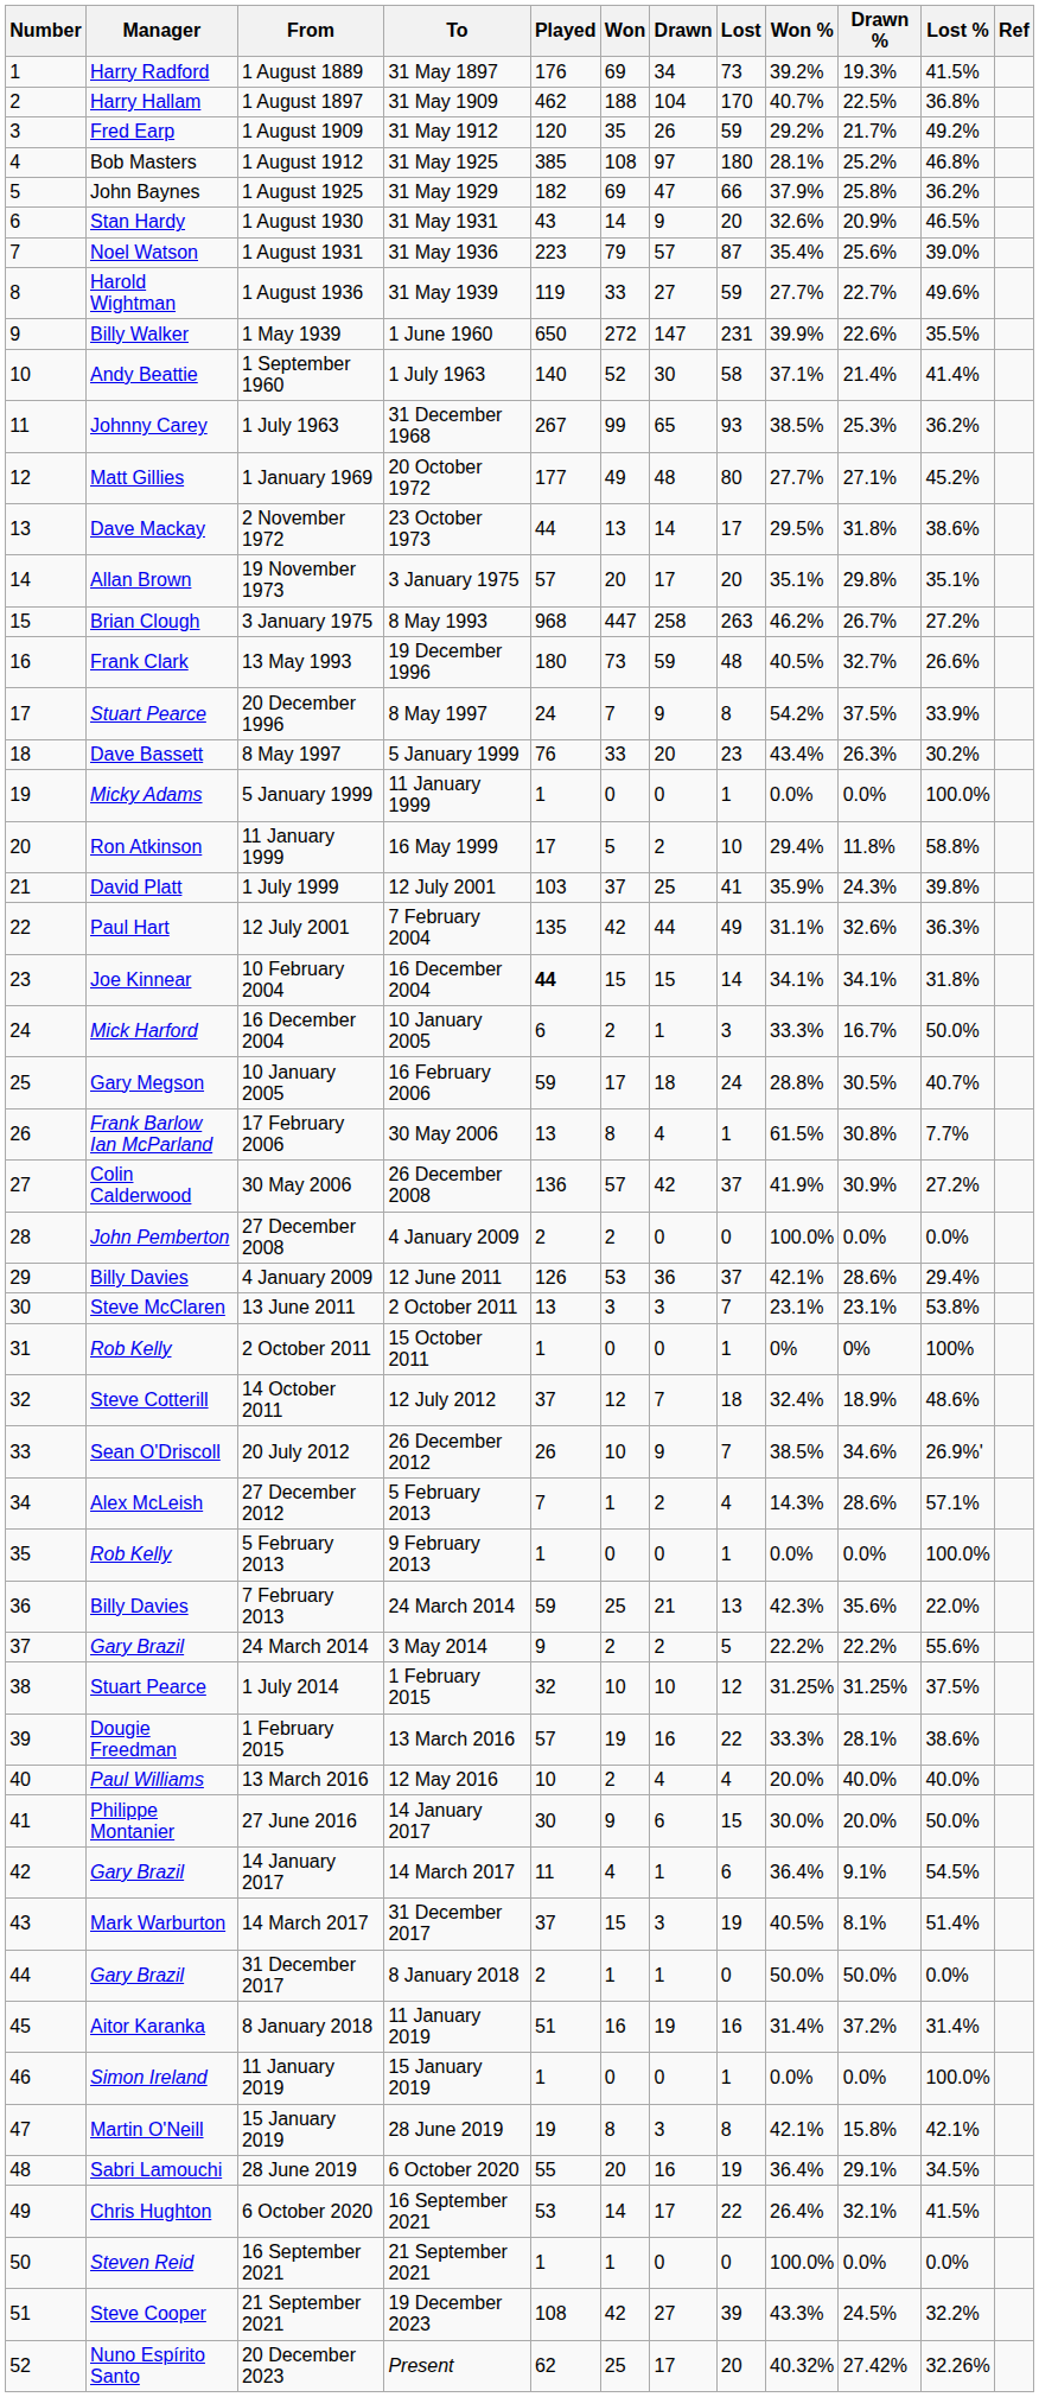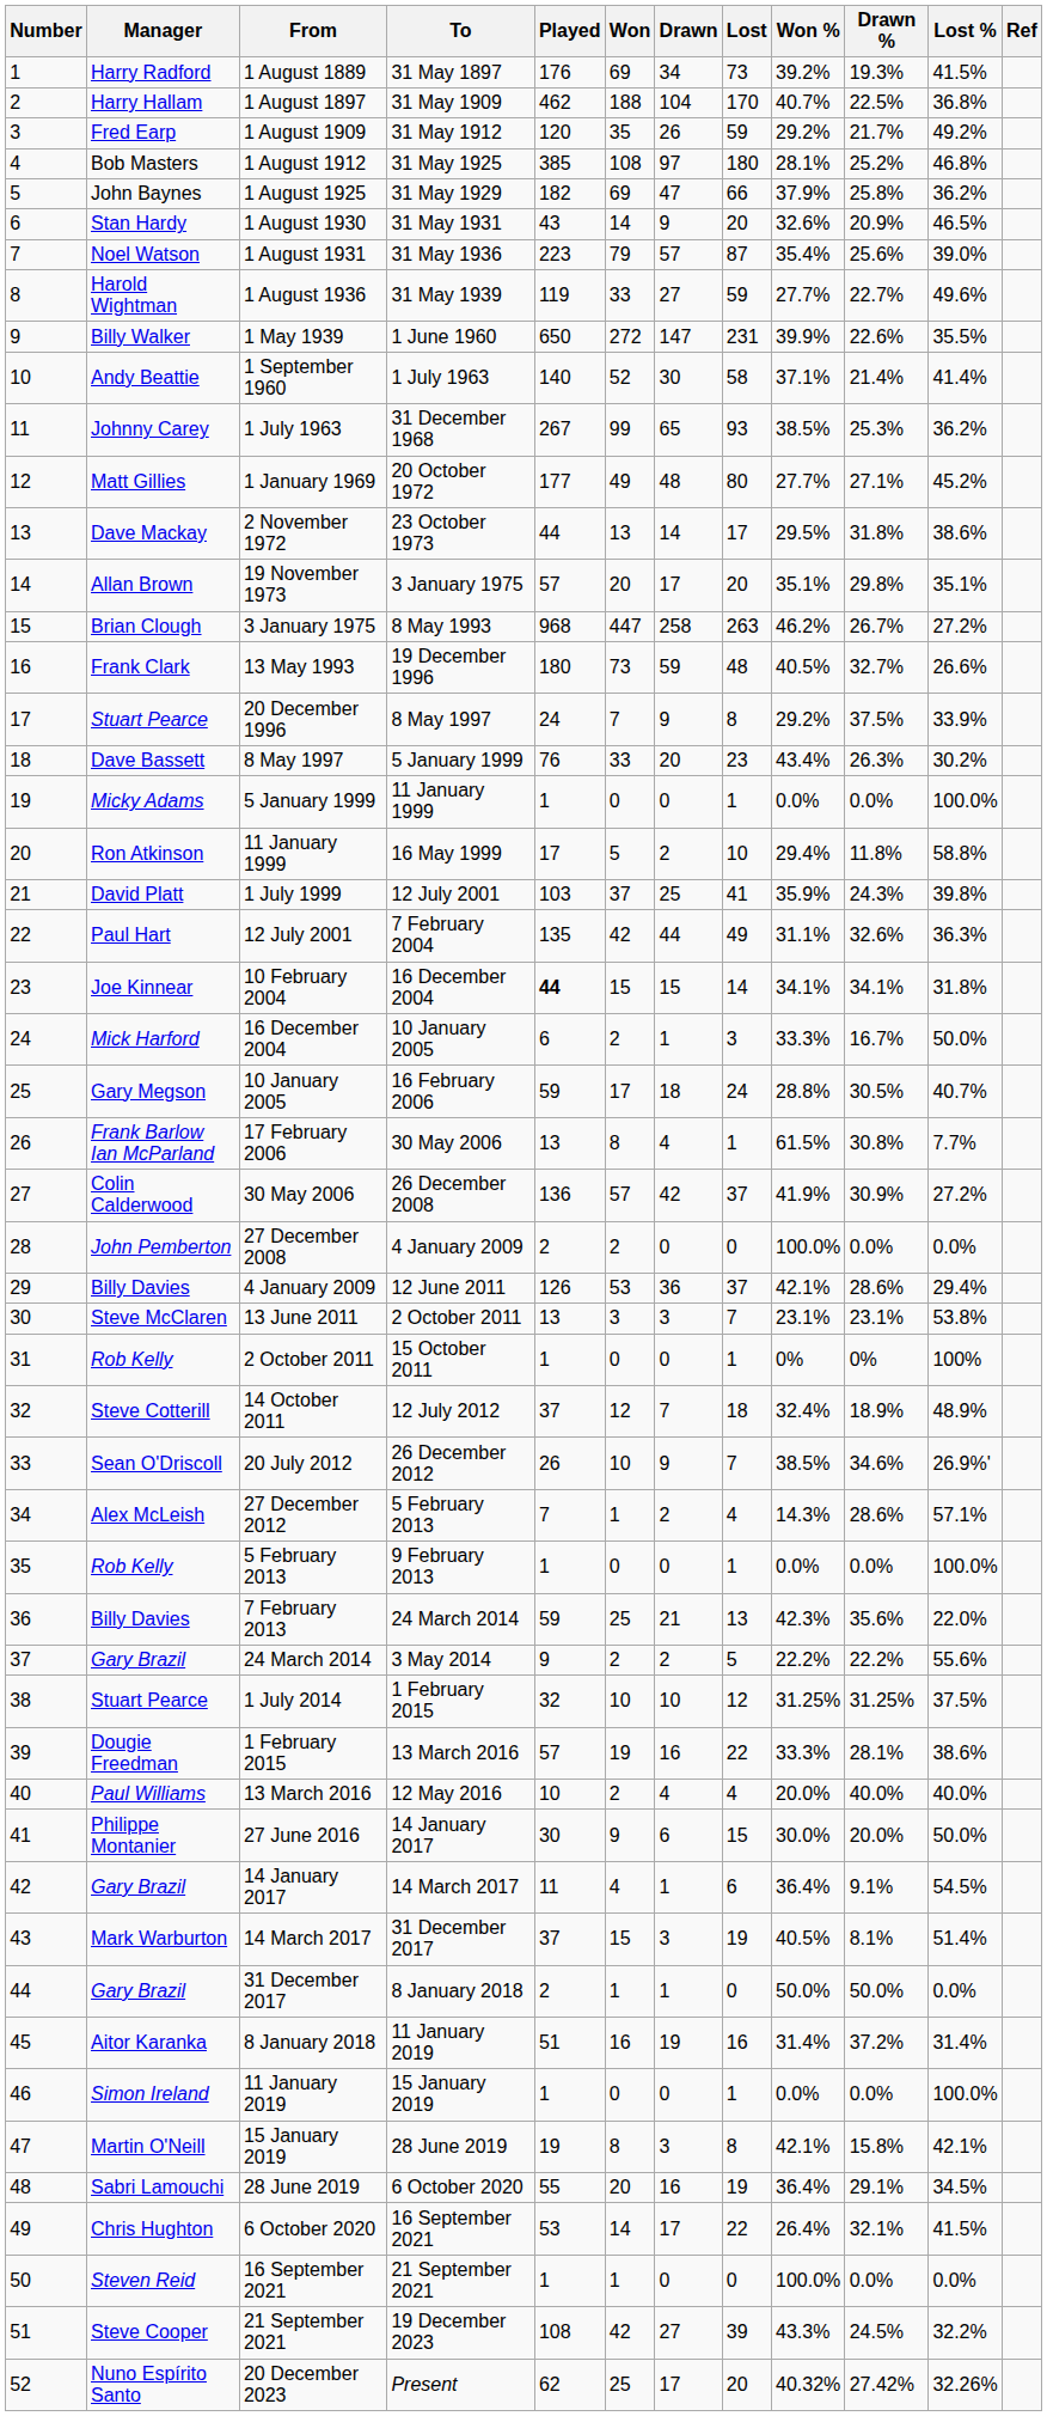20 December 1996 | Won %: 54.2% -> 29.2%
14 October 2011 | Lost %: 48.6% -> 48.9%
